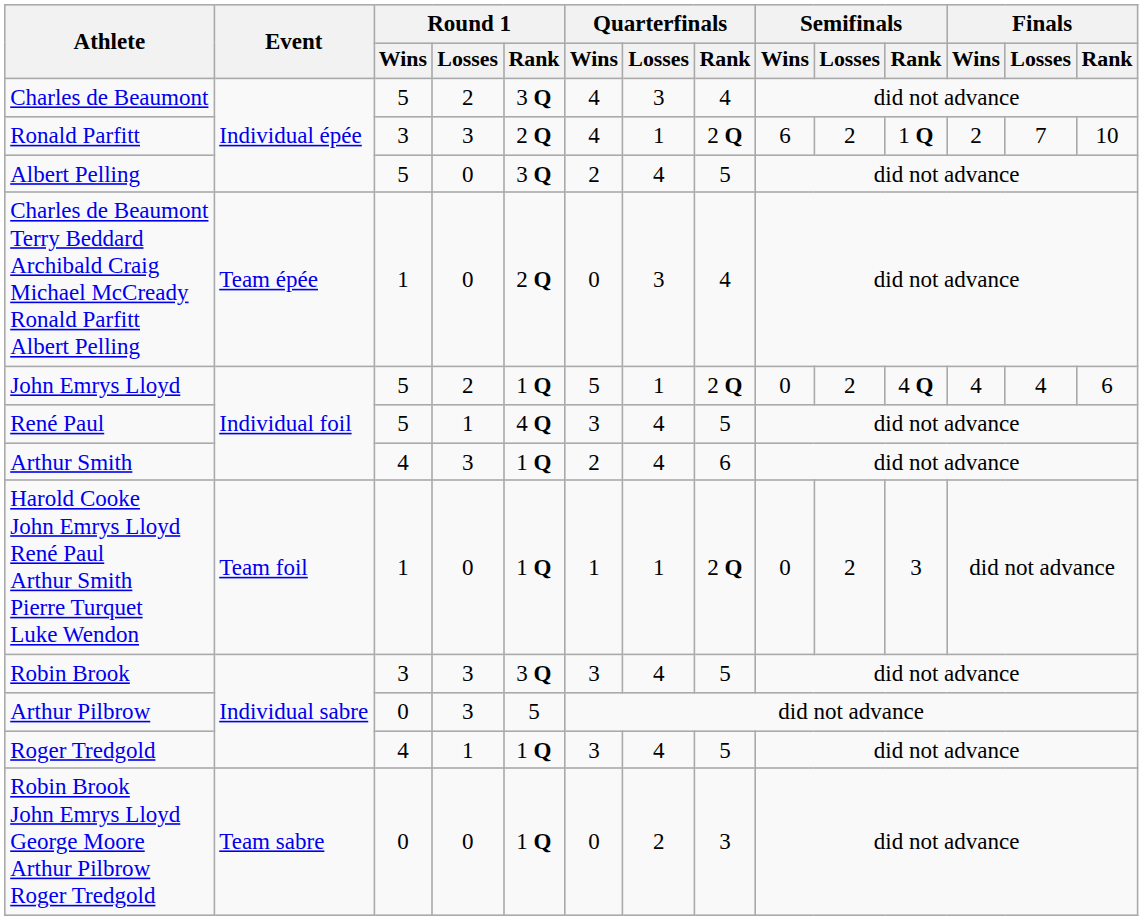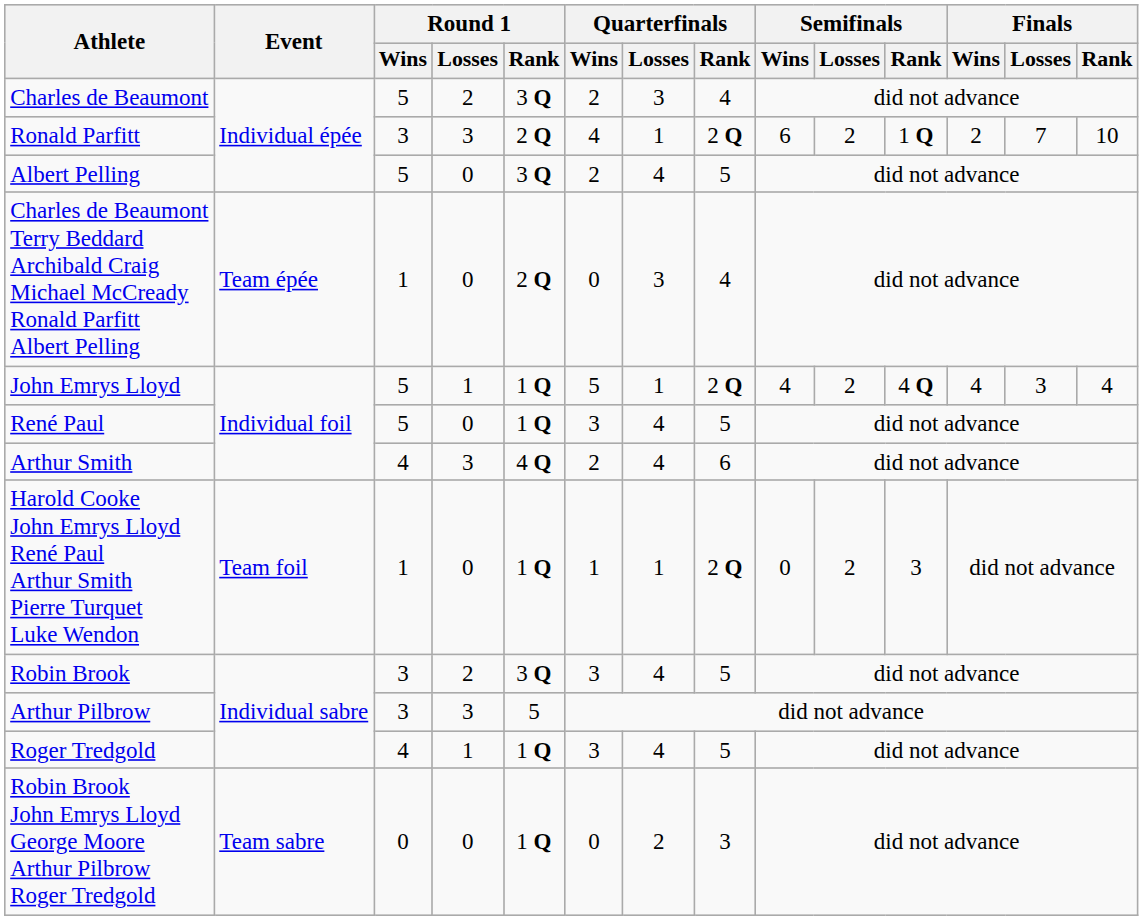Charles de Beaumont | Quarterfinals / Wins: 4 -> 2
John Emrys Lloyd | Round 1 / Losses: 2 -> 1
John Emrys Lloyd | Semifinals / Wins: 0 -> 4
John Emrys Lloyd | Finals / Losses: 4 -> 3
John Emrys Lloyd | Finals / Rank: 6 -> 4
René Paul | Round 1 / Losses: 1 -> 0
René Paul | Round 1 / Rank: 4 Q -> 1 Q
Arthur Smith | Round 1 / Rank: 1 Q -> 4 Q
Robin Brook | Round 1 / Losses: 3 -> 2
Arthur Pilbrow | Round 1 / Wins: 0 -> 3
